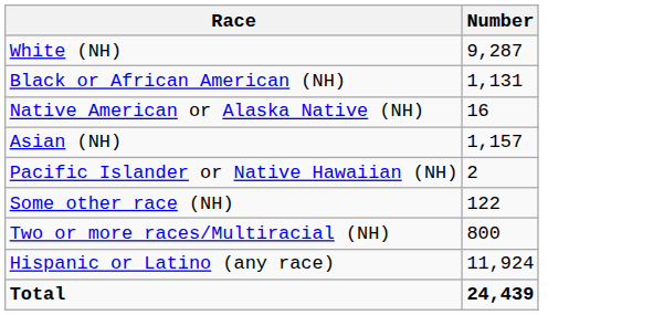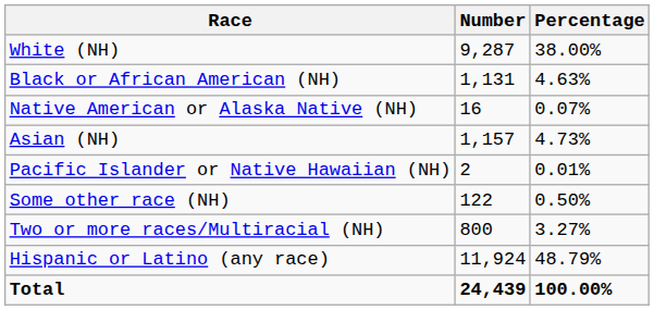+ column: Percentage | 38.00% | 4.63% | 0.07% | 4.73% | 0.01% | 0.50% | 3.27% | 48.79% | 100.00%
